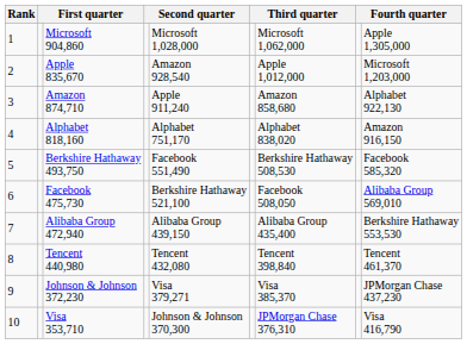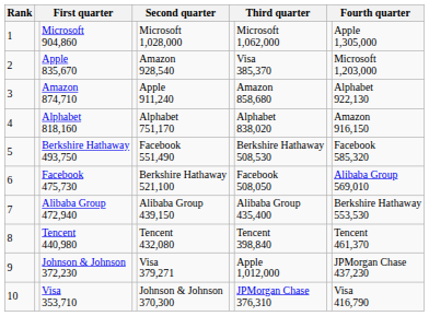Apple 835,670 | column 7: Apple 1,012,000 -> Visa 385,370
Johnson & Johnson 372,230 | column 7: Visa 385,370 -> Apple 1,012,000
